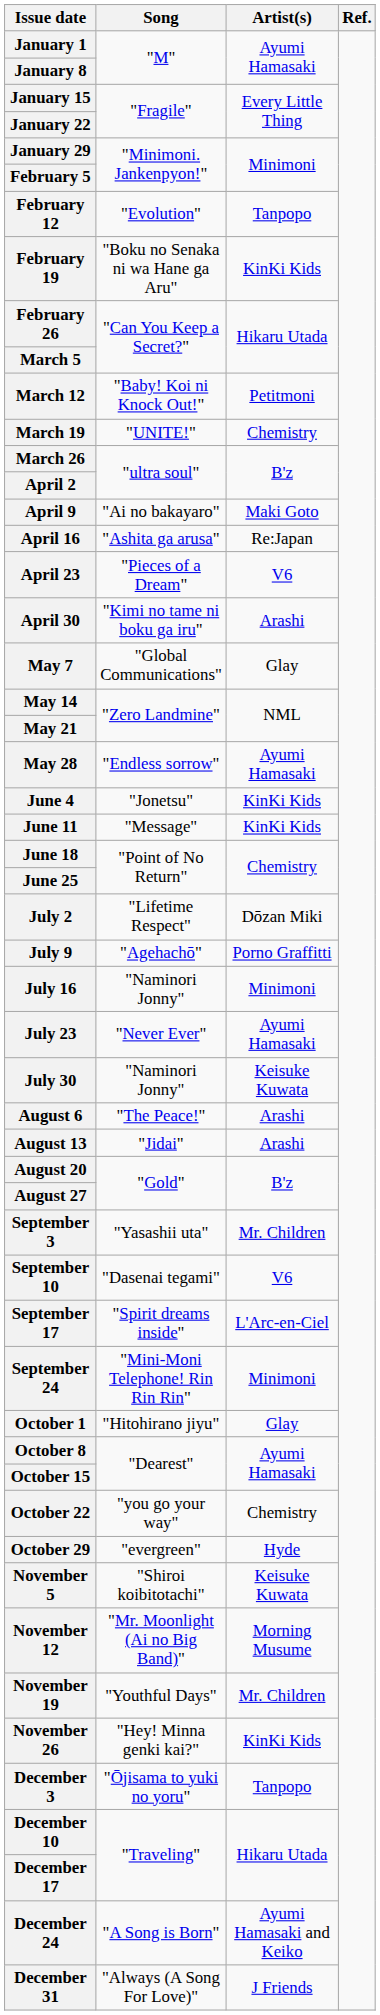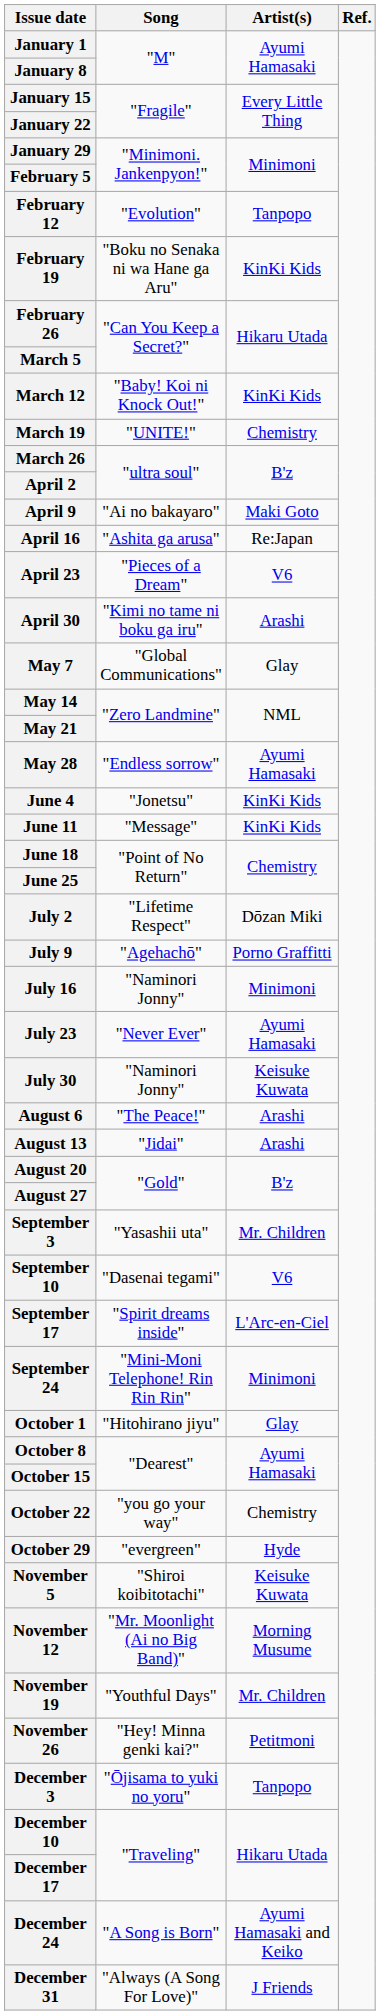March 12 | Artist(s): Petitmoni -> KinKi Kids
November 26 | Artist(s): KinKi Kids -> Petitmoni
